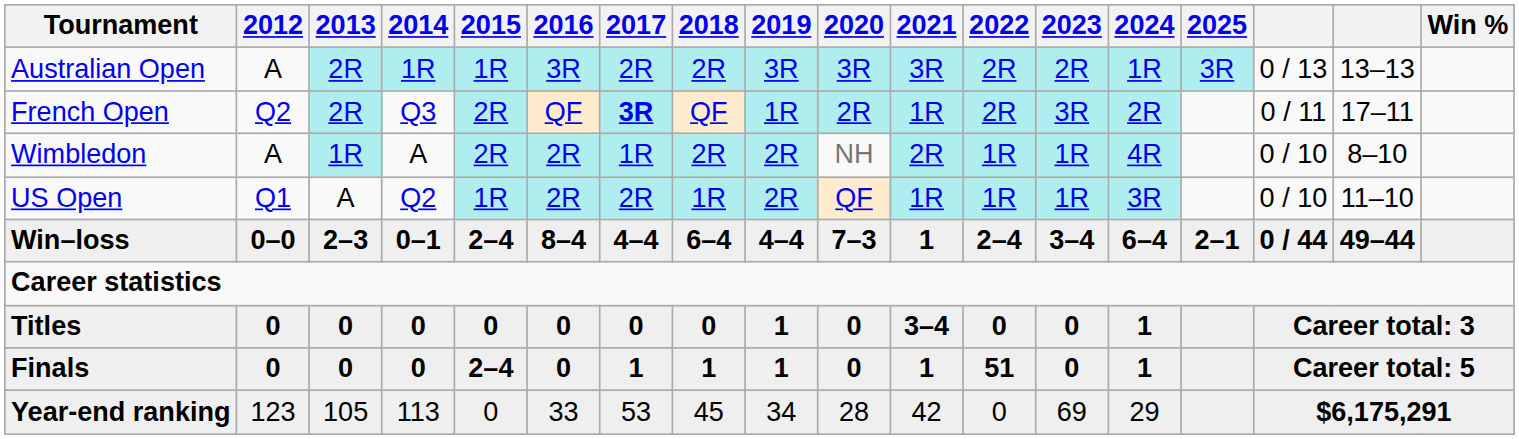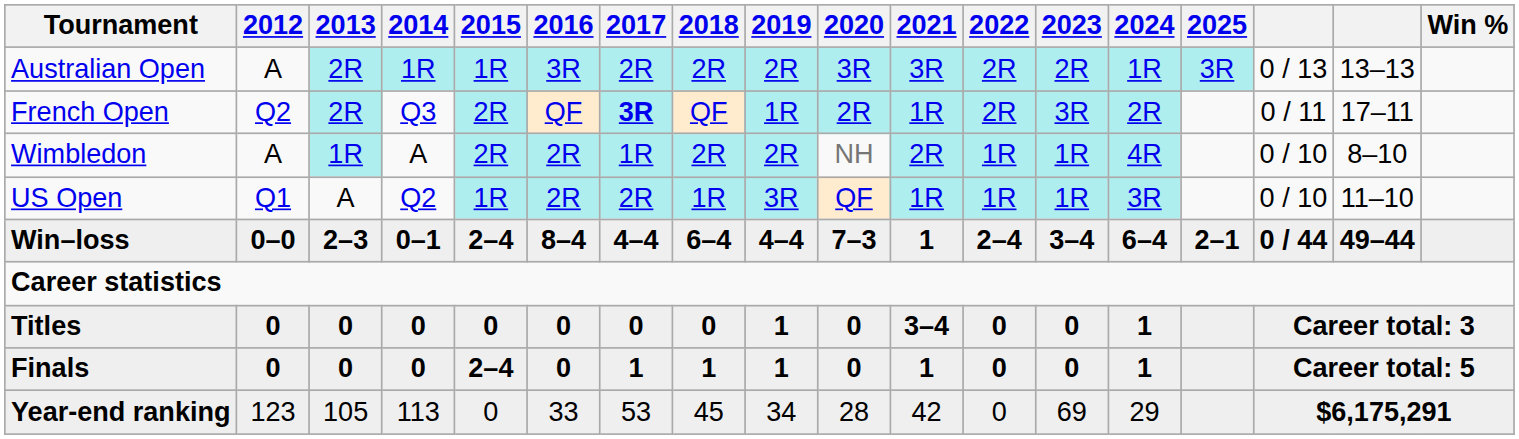Australian Open | 2019: 3R -> 2R
US Open | 2019: 2R -> 3R
Finals | 2022: 51 -> 0
